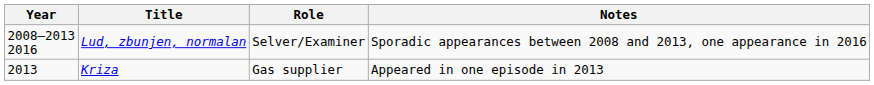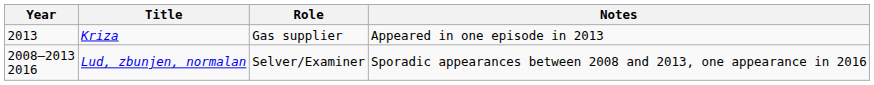rows swapped: Lud, zbunjen, normalan <-> Kriza
